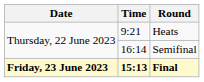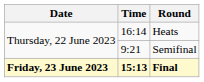Heats | Time: 9:21 -> 16:14
Semifinal | Time: 16:14 -> 9:21
